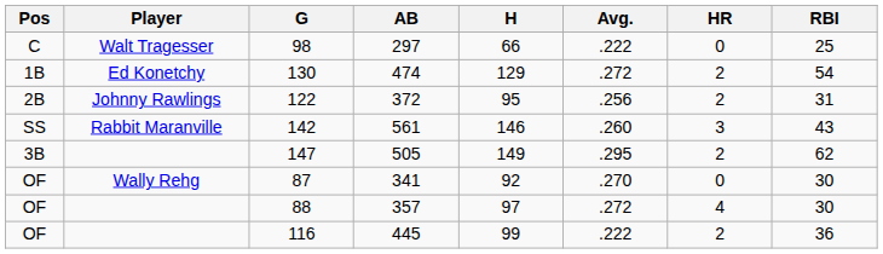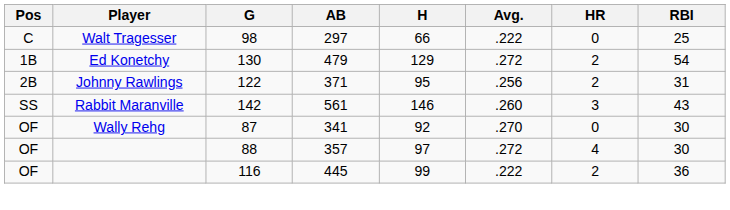130 | AB: 474 -> 479
122 | AB: 372 -> 371
- row: 3B | 147 | 505 | 149 | .295 | 2 | 62
